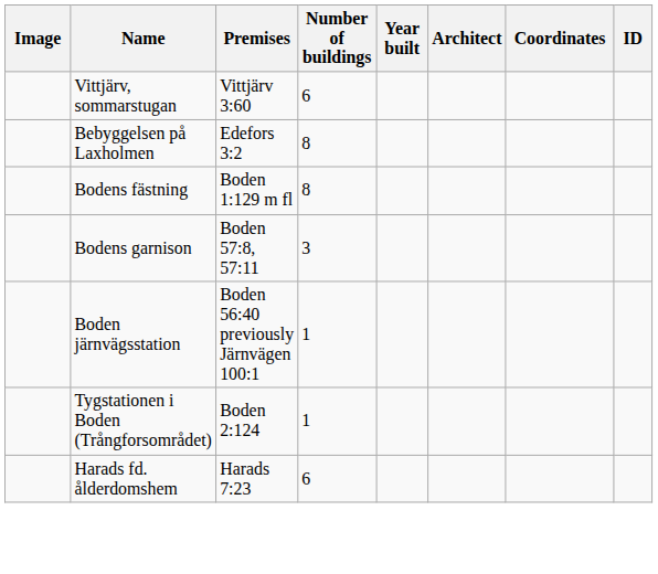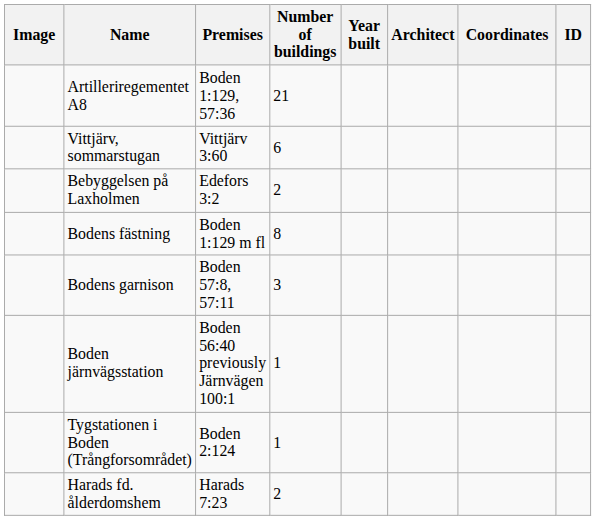+ row: Artilleriregementet A8 | Boden 1:129, 57:36 | 21
Bebyggelsen på Laxholmen | Number of buildings: 8 -> 2
Harads fd. ålderdomshem | Number of buildings: 6 -> 2
